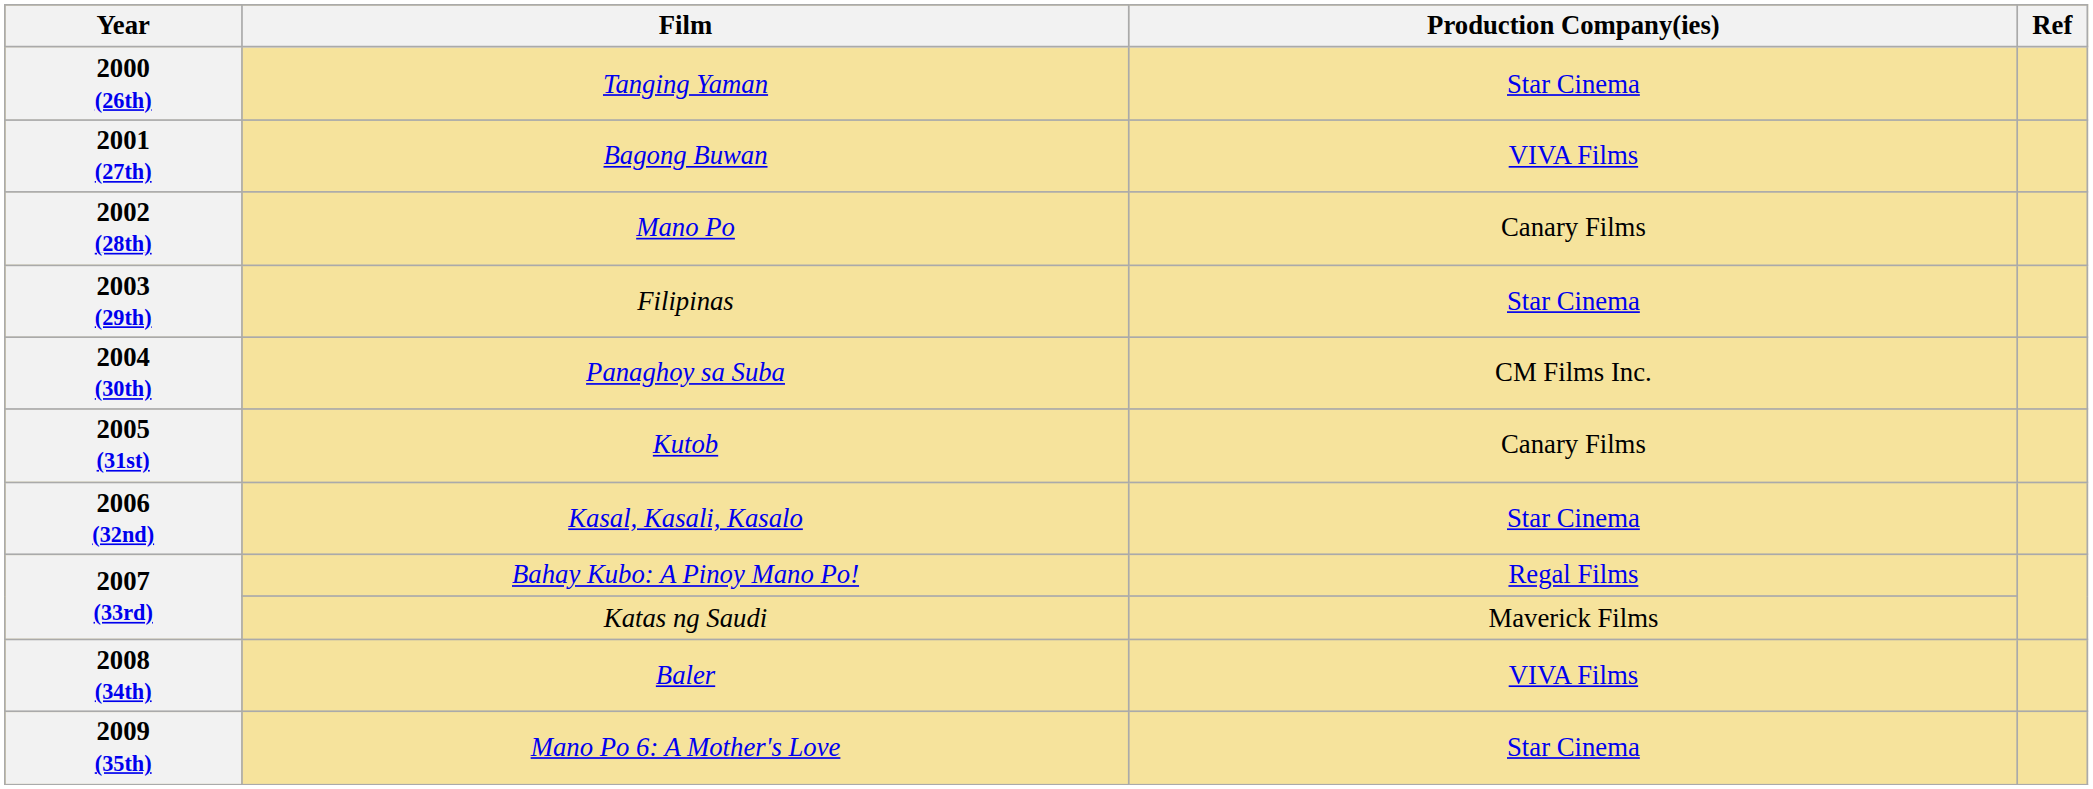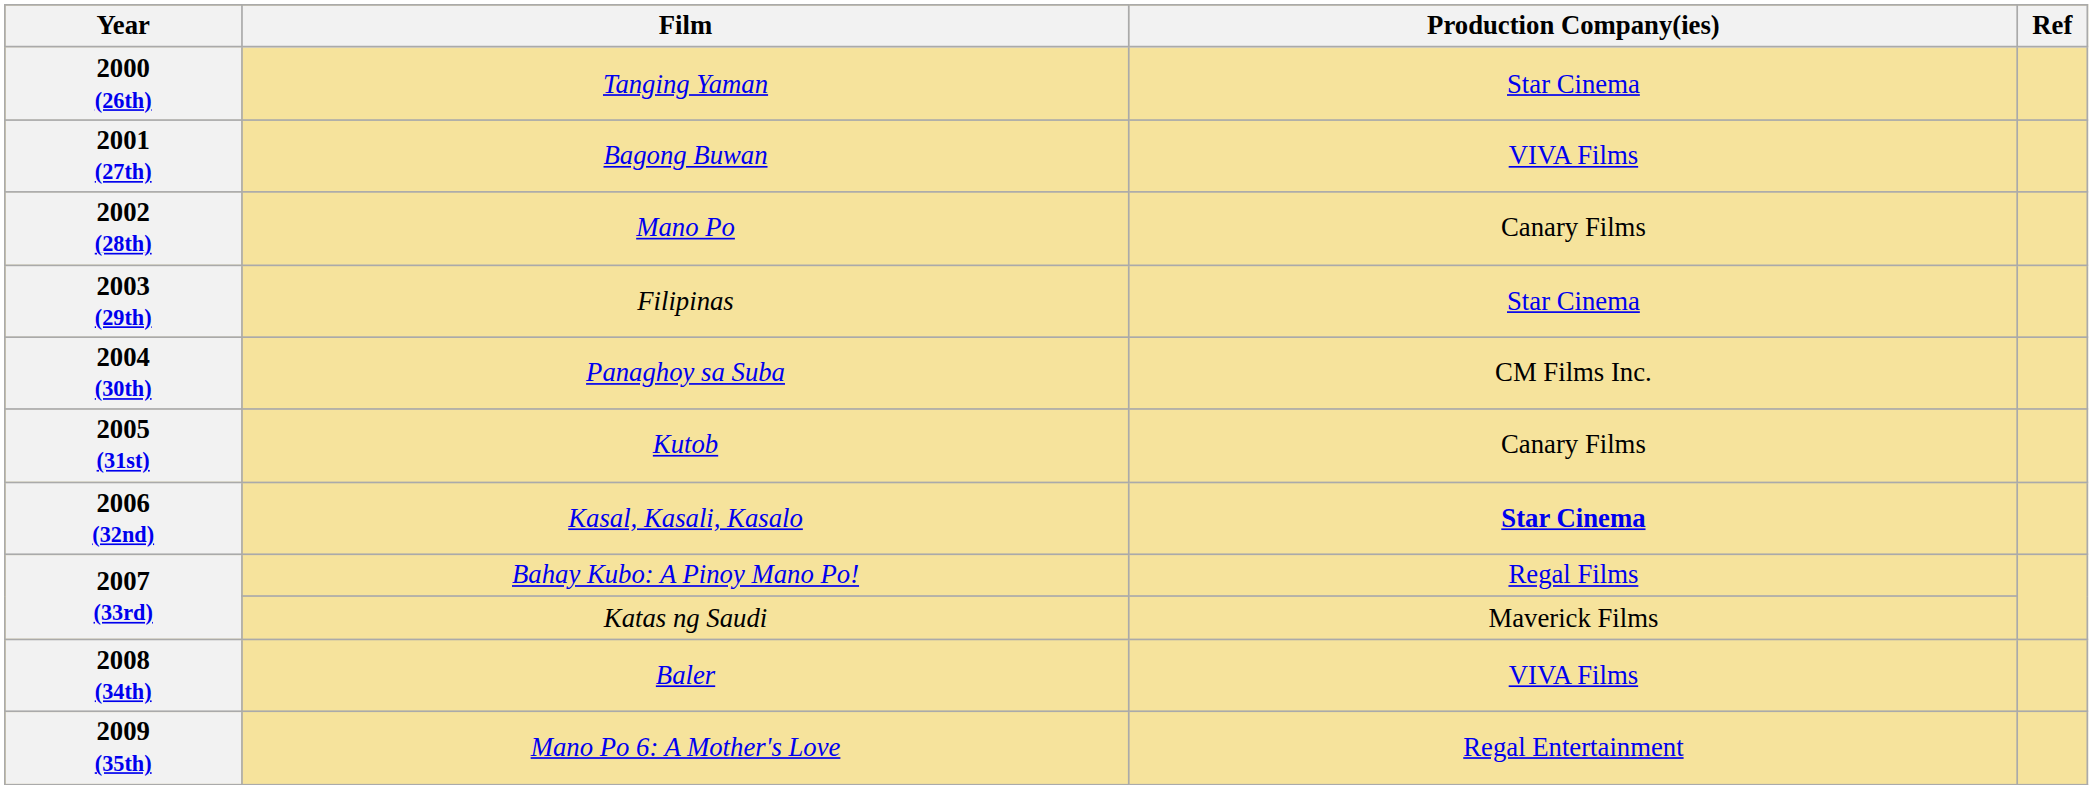2006 (32nd) | Production Company(ies): normal -> bold
2009 (35th) | Production Company(ies): Star Cinema -> Regal Entertainment
